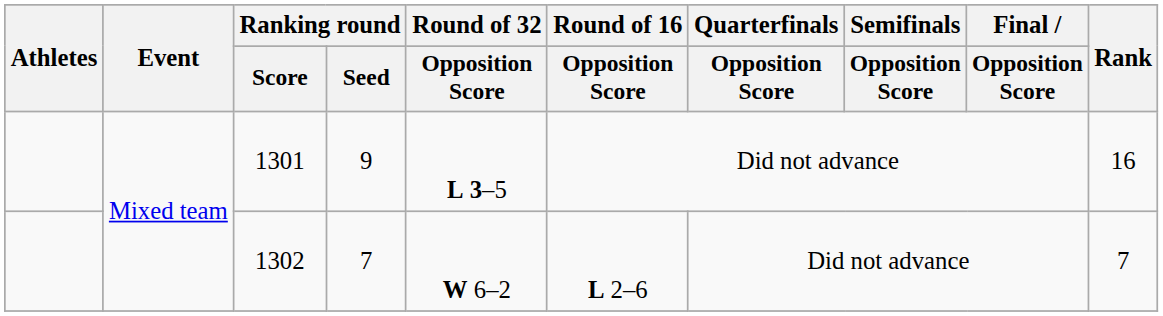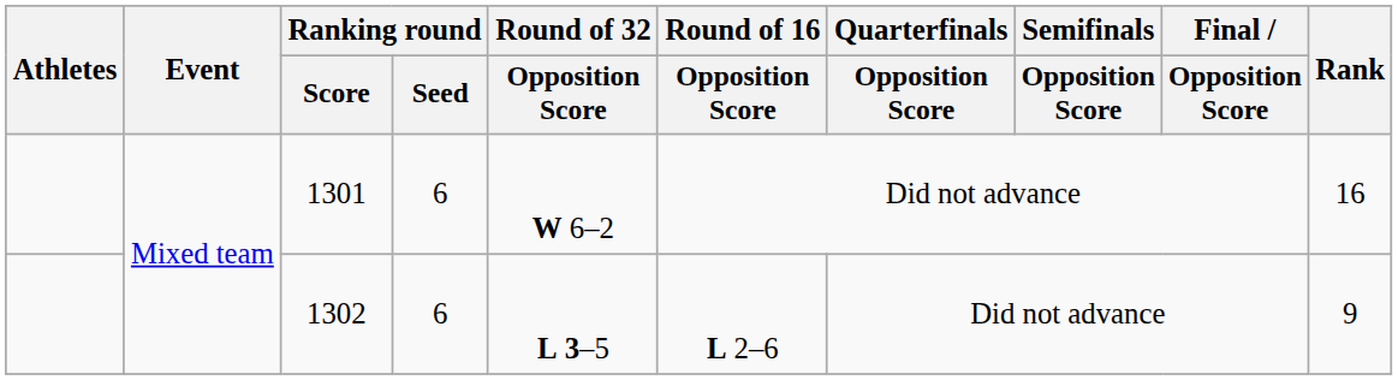1301 | Ranking round / Seed: 9 -> 6
1301 | Round of 32 / Opposition Score: L 3–5 -> W 6–2
1302 | Ranking round / Seed: 7 -> 6
1302 | Round of 32 / Opposition Score: W 6–2 -> L 3–5
1302 | Rank: 7 -> 9
